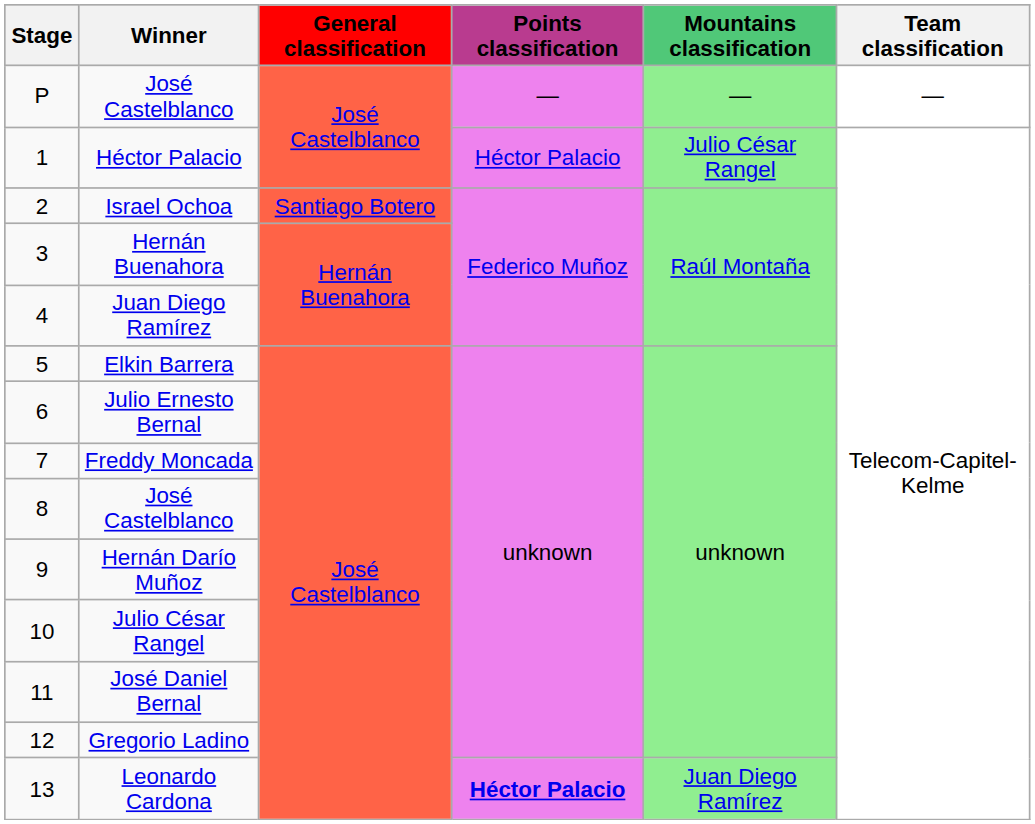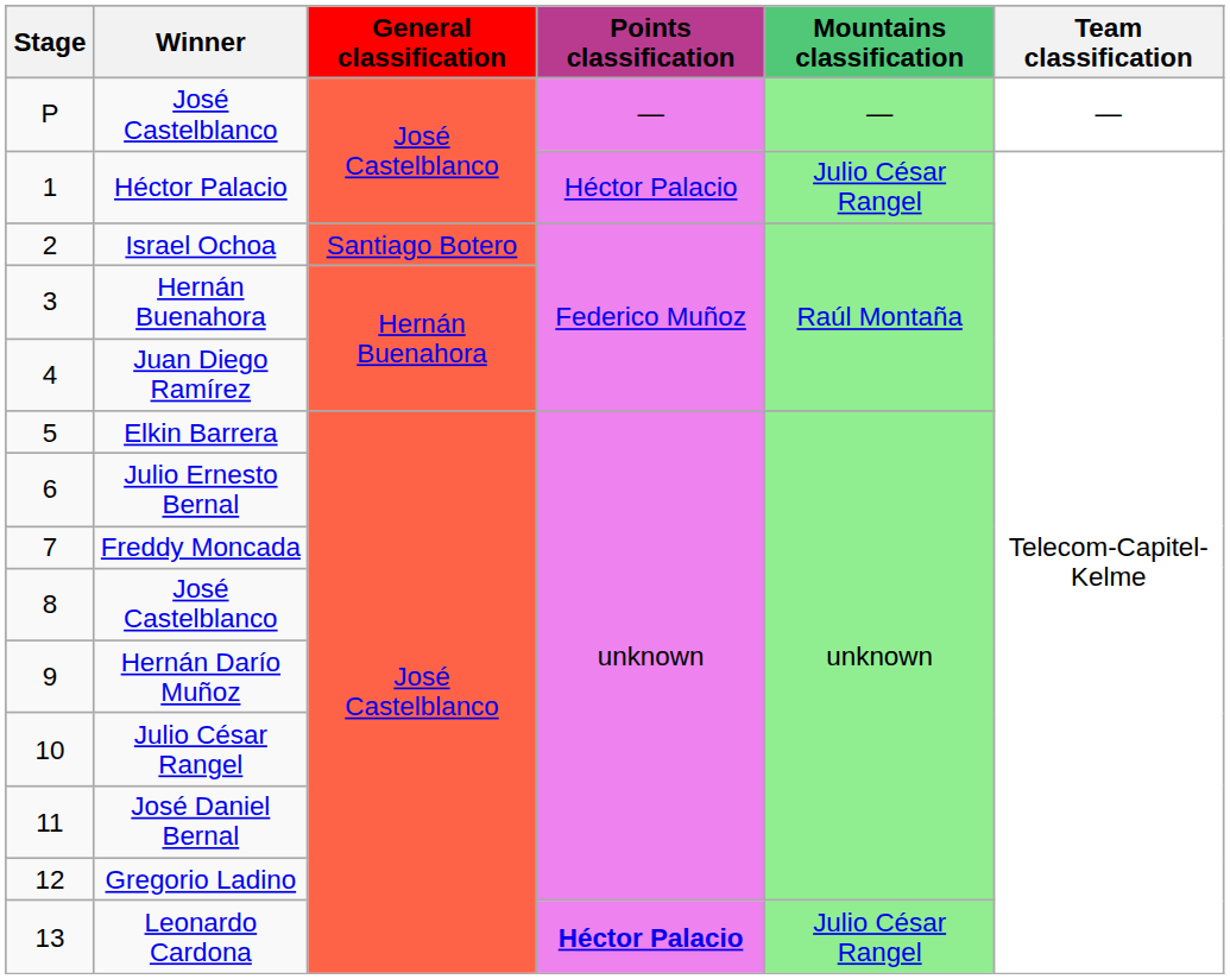Leonardo Cardona | Mountains classification: Juan Diego Ramírez -> Julio César Rangel
